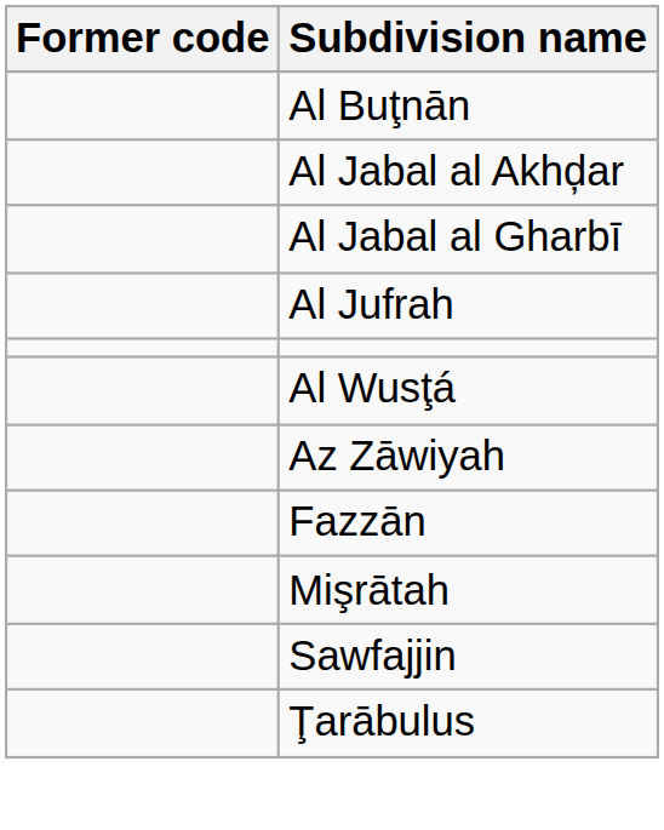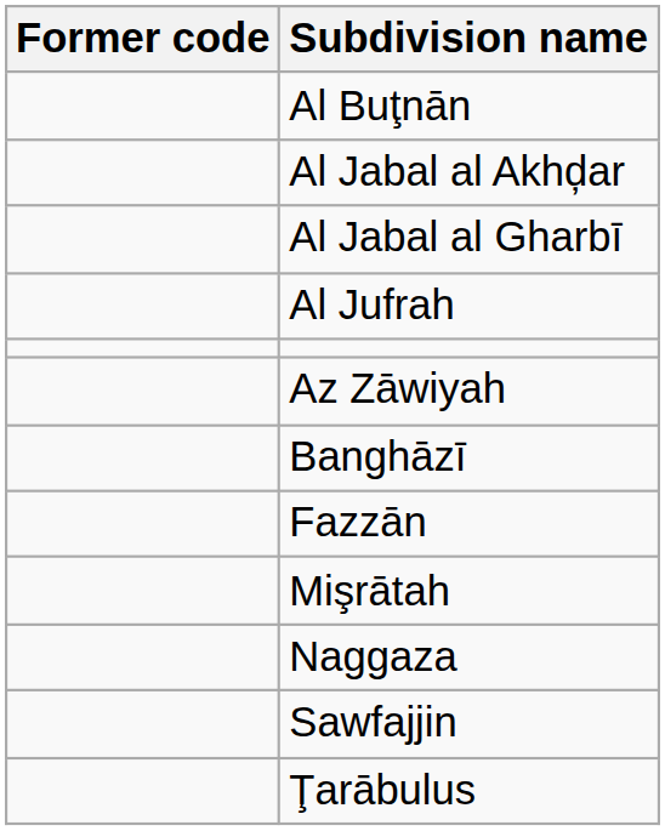- row: Al Wusţá
+ row: Banghāzī
+ row: Naggaza
